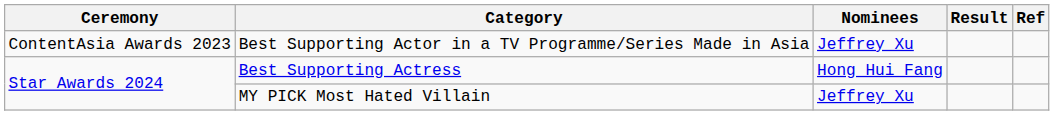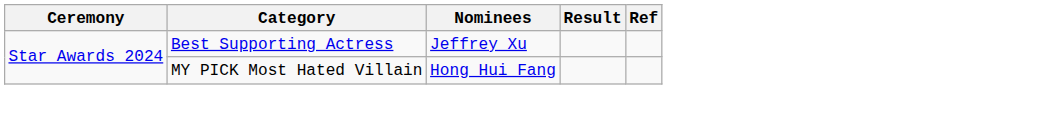- row: ContentAsia Awards 2023 | Best Supporting Actor in a TV Programme/Series Made in Asia | Jeffrey Xu
Best Supporting Actress | Nominees: Hong Hui Fang -> Jeffrey Xu
MY PICK Most Hated Villain | Nominees: Jeffrey Xu -> Hong Hui Fang
